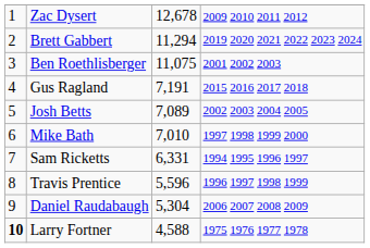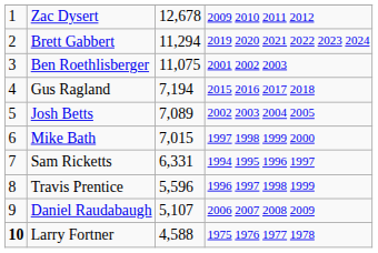Gus Ragland | column 3: 7,191 -> 7,194
Mike Bath | column 3: 7,010 -> 7,015
Daniel Raudabaugh | column 3: 5,304 -> 5,107
